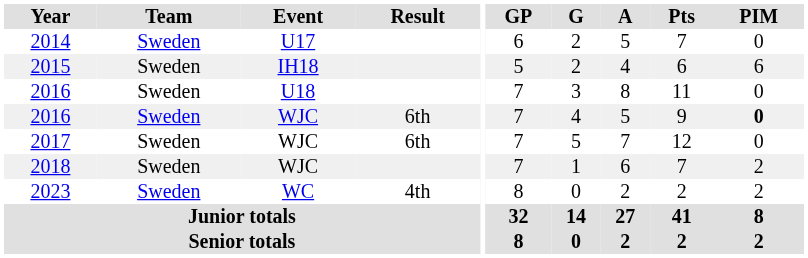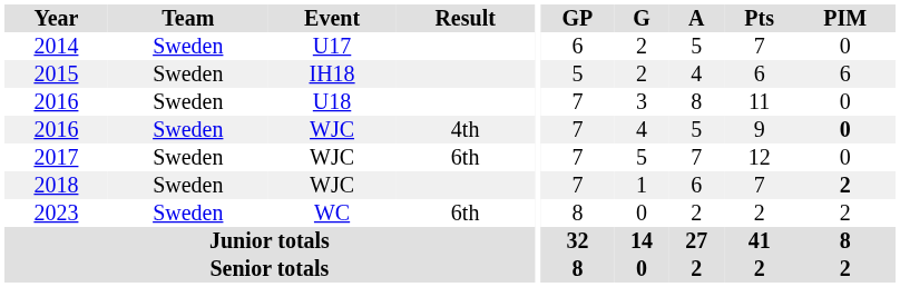2016 / WJC | Result: 6th -> 4th
2018 | PIM: normal -> bold
2023 | Result: 4th -> 6th
